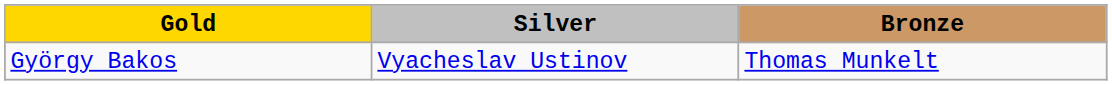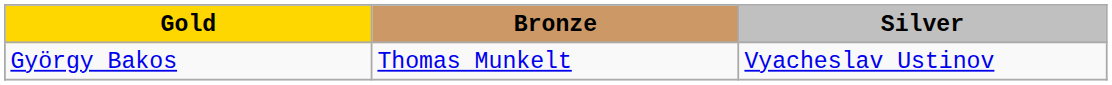columns swapped: Silver <-> Bronze
